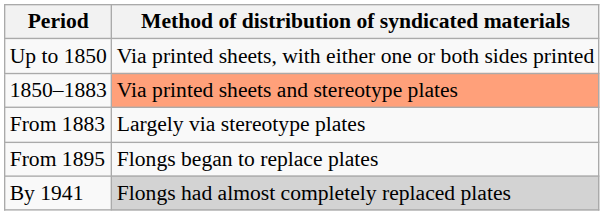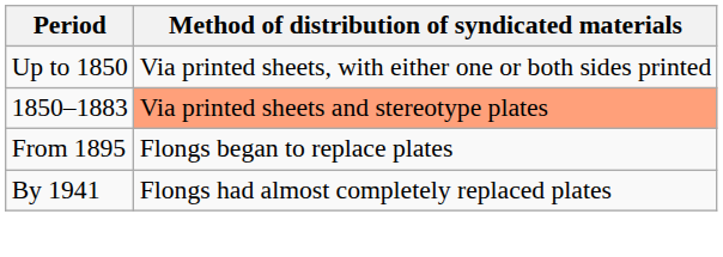- row: From 1883 | Largely via stereotype plates
By 1941 | Method of distribution of syndicated materials: lightgrey background -> no background
